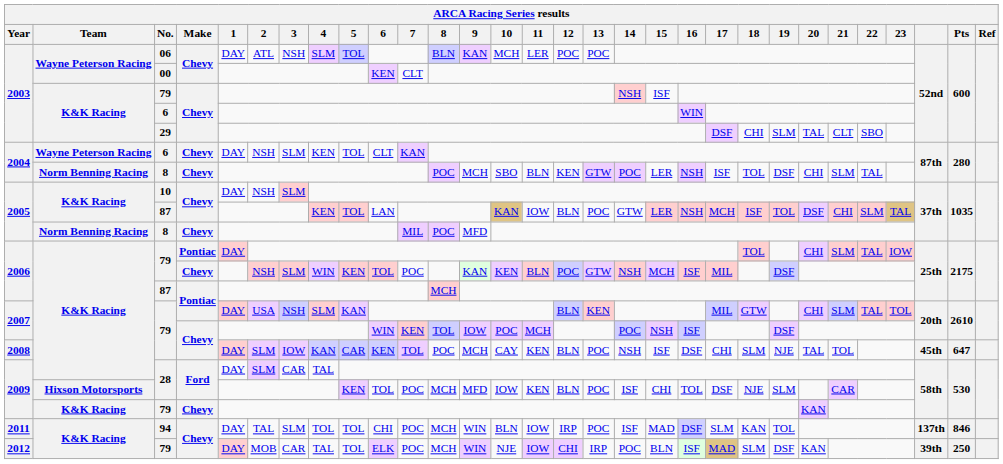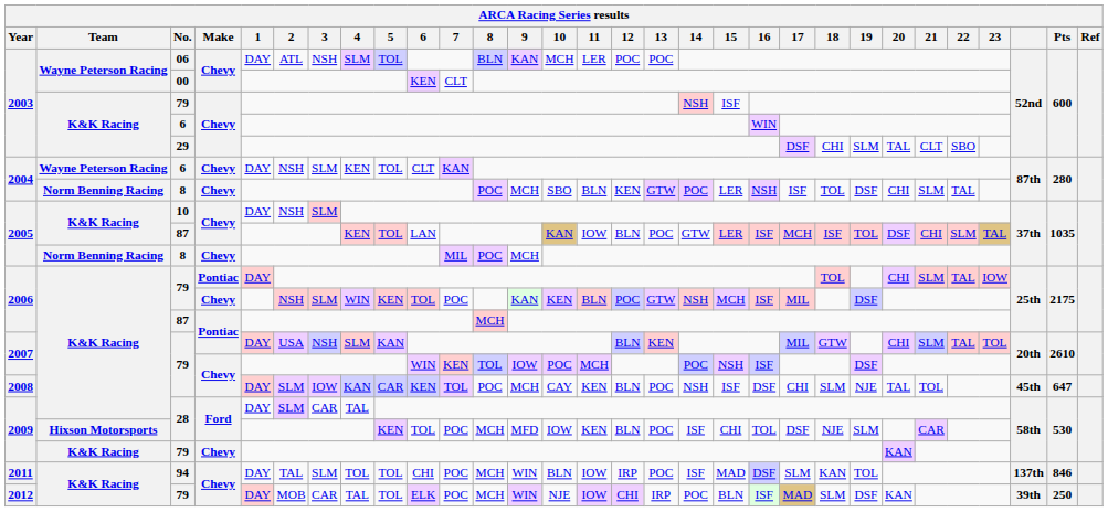2005 / 87 | 16: NSH -> ISF
2005 / 8 | 9: MFD -> MCH
